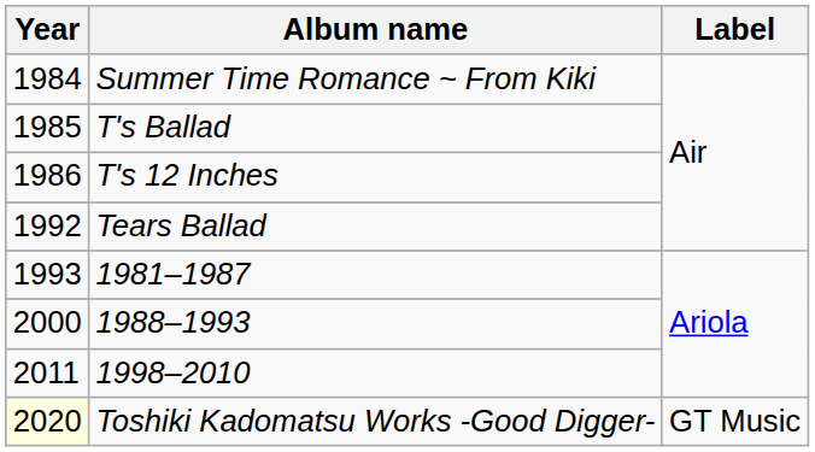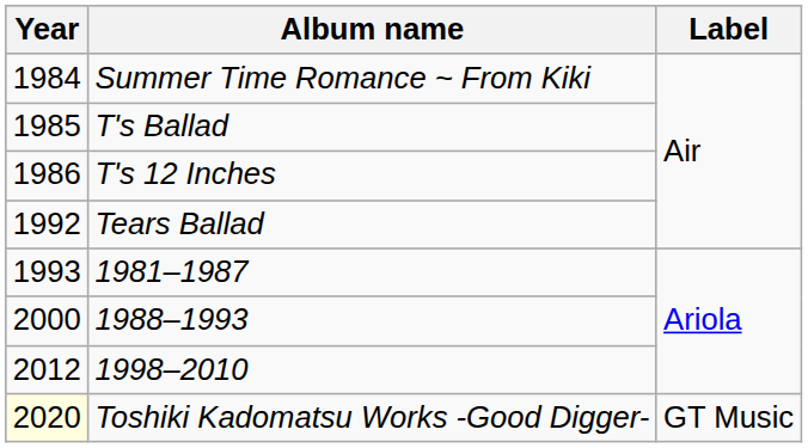1998–2010 | Year: 2011 -> 2012
